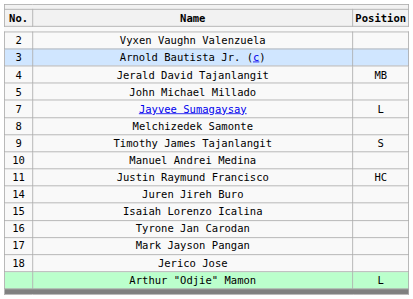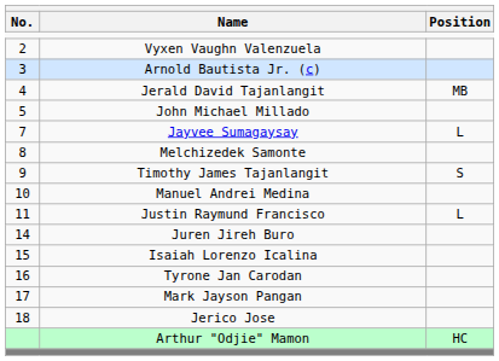Justin Raymund Francisco | Position: HC -> L
Arthur "Odjie" Mamon | Position: L -> HC
